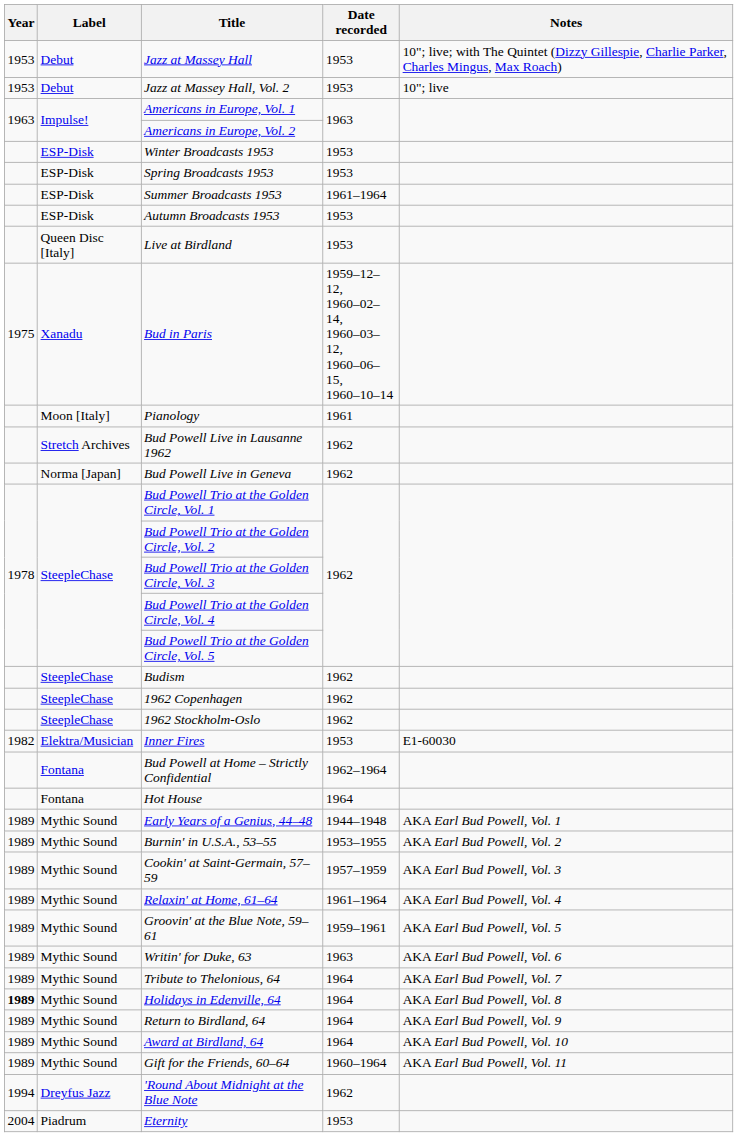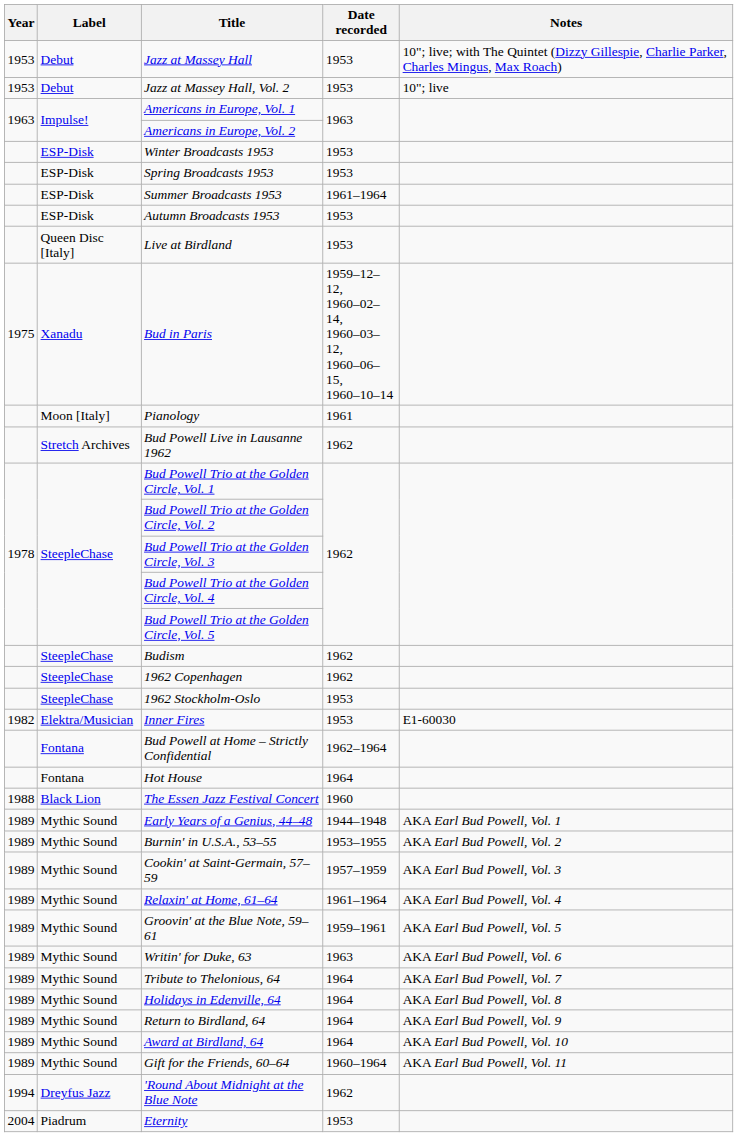- row: Norma [Japan] | Bud Powell Live in Geneva | 1962
1962 Stockholm-Oslo | Date recorded: 1962 -> 1953
+ row: 1988 | Black Lion | The Essen Jazz Festival Concert | 1960
Holidays in Edenville, 64 | Year: bold -> normal
